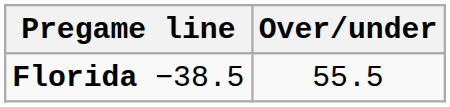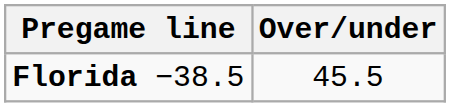Florida −38.5 | Over/under: 55.5 -> 45.5
